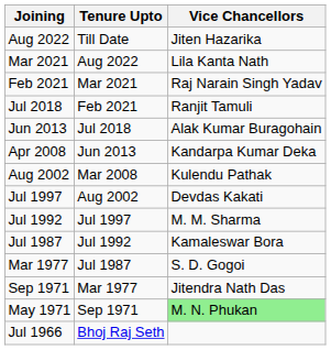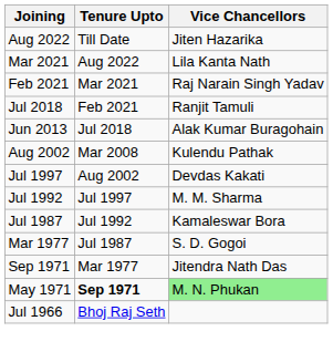- row: Apr 2008 | Jun 2013 | Kandarpa Kumar Deka
May 1971 | Tenure Upto: normal -> bold
